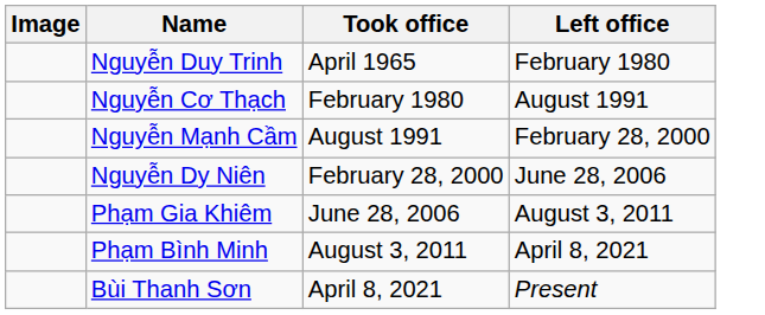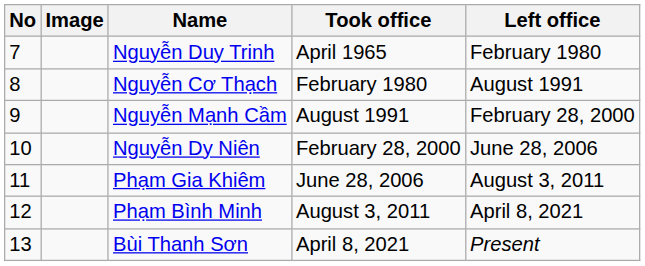+ column: No | 7 | 8 | 9 | 10 | 11 | 12 | 13
